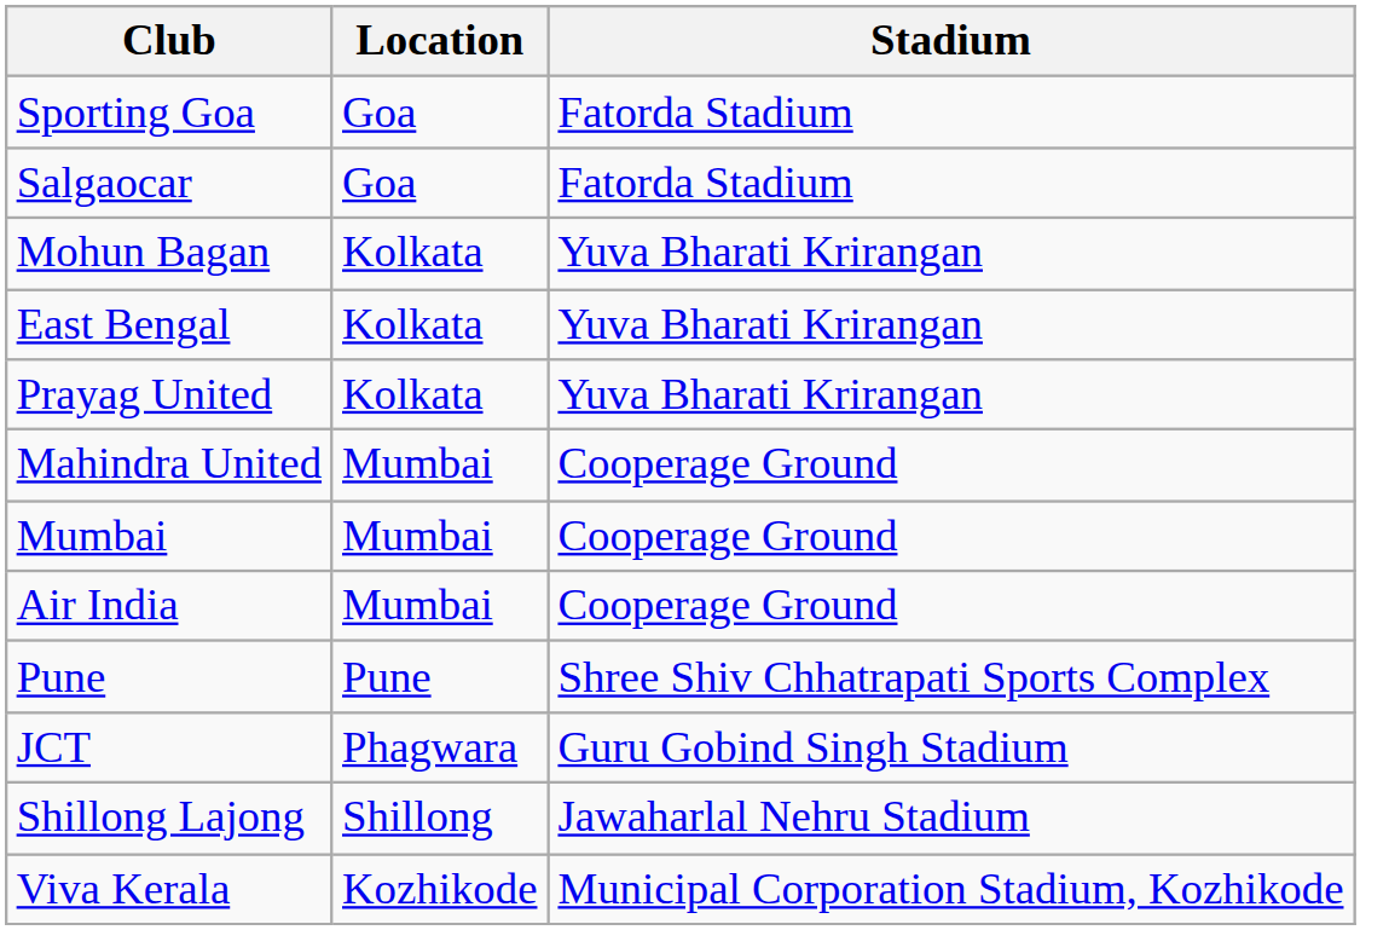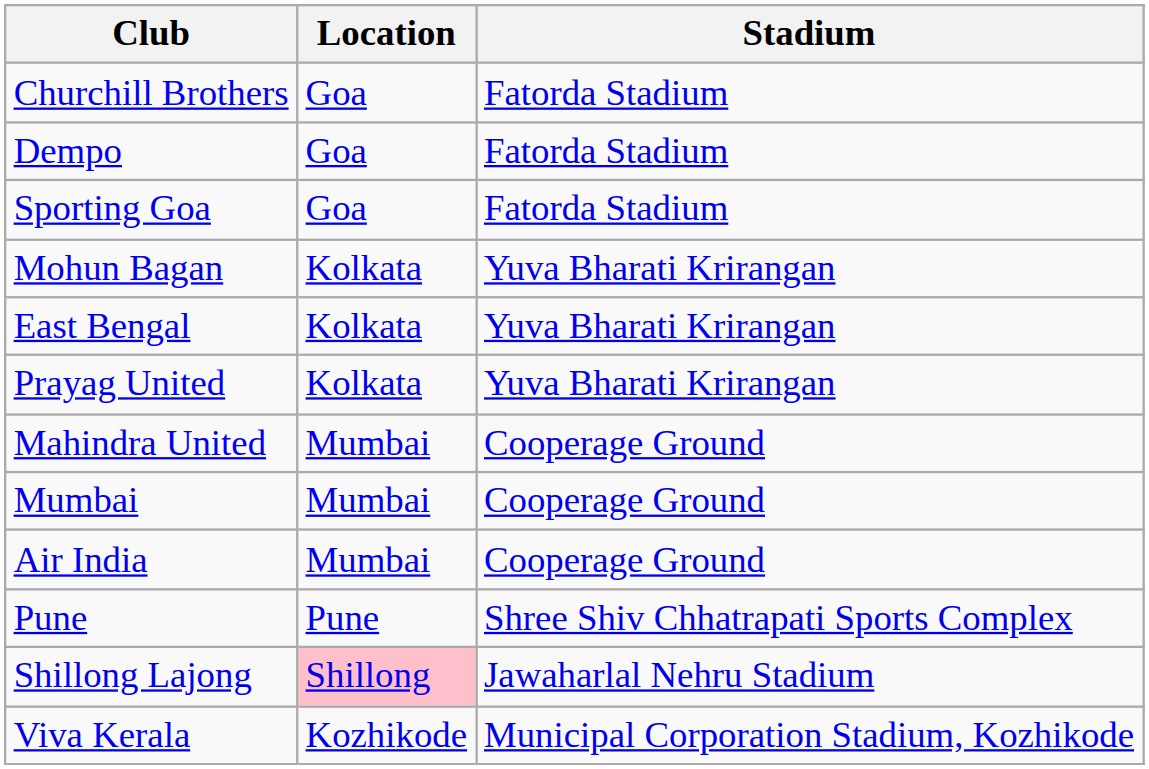+ row: Churchill Brothers | Goa | Fatorda Stadium
+ row: Dempo | Goa | Fatorda Stadium
- row: Salgaocar | Goa | Fatorda Stadium
- row: JCT | Phagwara | Guru Gobind Singh Stadium
Shillong Lajong | Location: no background -> pink background
